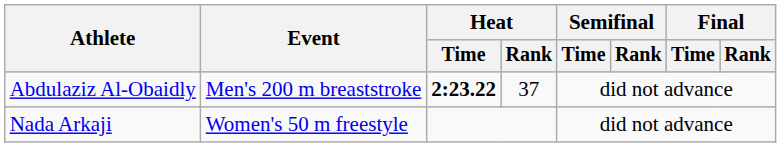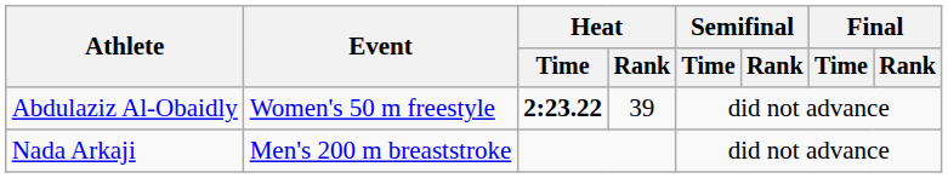Abdulaziz Al-Obaidly | Event: Men's 200 m breaststroke -> Women's 50 m freestyle
Abdulaziz Al-Obaidly | Heat / Rank: 37 -> 39
Nada Arkaji | Event: Women's 50 m freestyle -> Men's 200 m breaststroke
